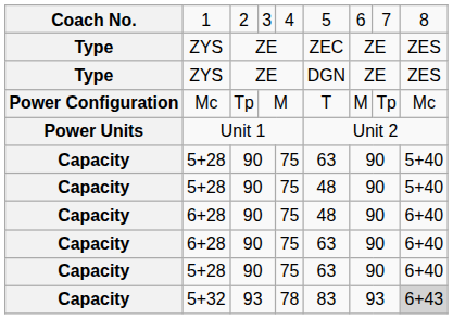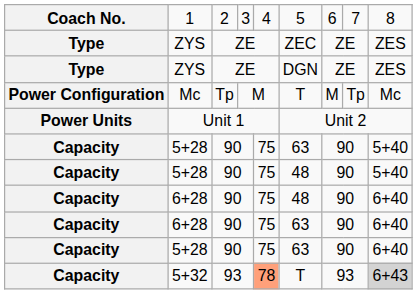5+32 | column 5: no background -> lightsalmon background
5+32 | column 6: 83 -> T
